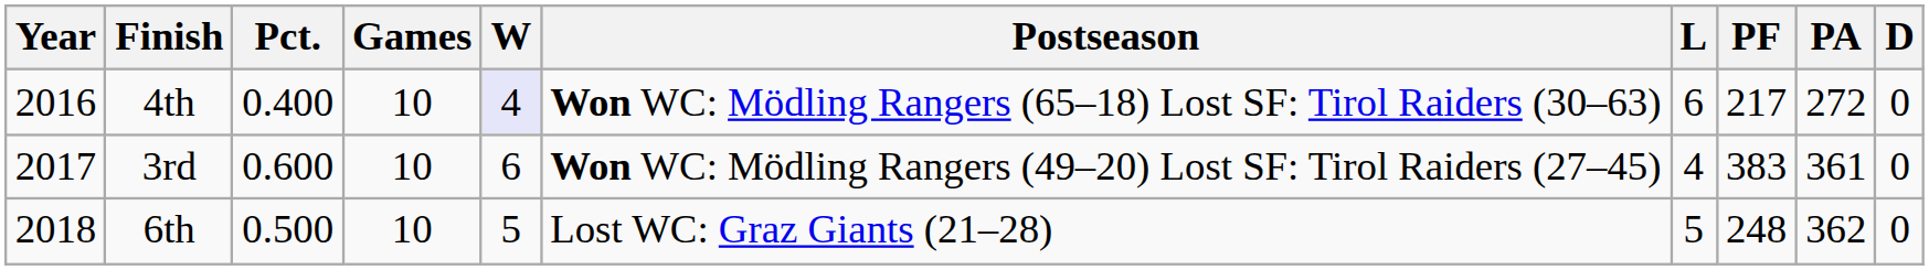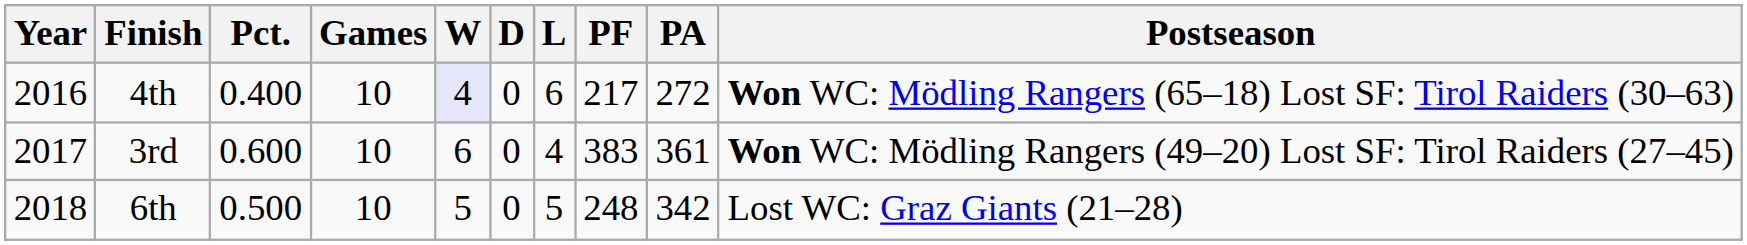columns swapped: D <-> Postseason
6th | PA: 362 -> 342
